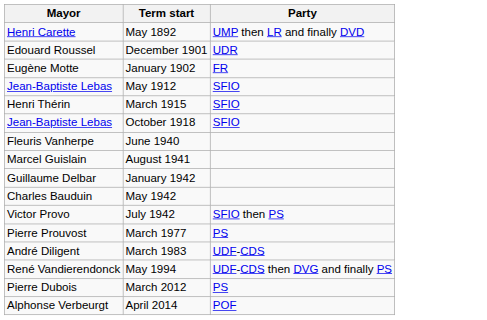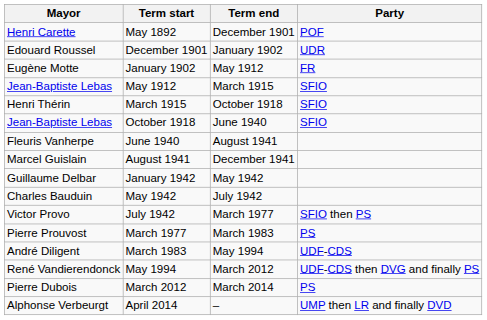+ column: Term end | December 1901 | January 1902 | May 1912 | March 1915 | October 1918 | June 1940 | August 1941 | December 1941 | May 1942 | July 1942 | March 1977 | March 1983 | May 1994 | March 2012 | March 2014 | –
May 1892 | Party: UMP then LR and finally DVD -> POF
April 2014 | Party: POF -> UMP then LR and finally DVD
